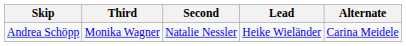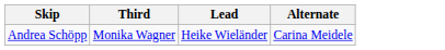- column: Second | Natalie Nessler
